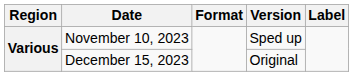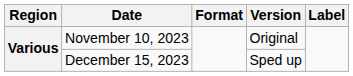November 10, 2023 | Version: Sped up -> Original
December 15, 2023 | Version: Original -> Sped up
